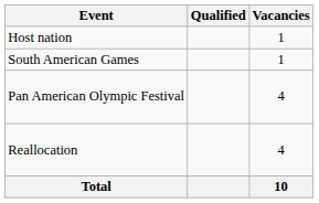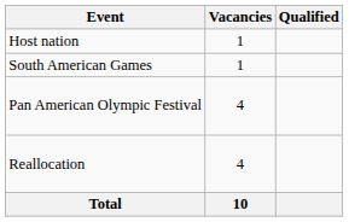columns swapped: Vacancies <-> Qualified
